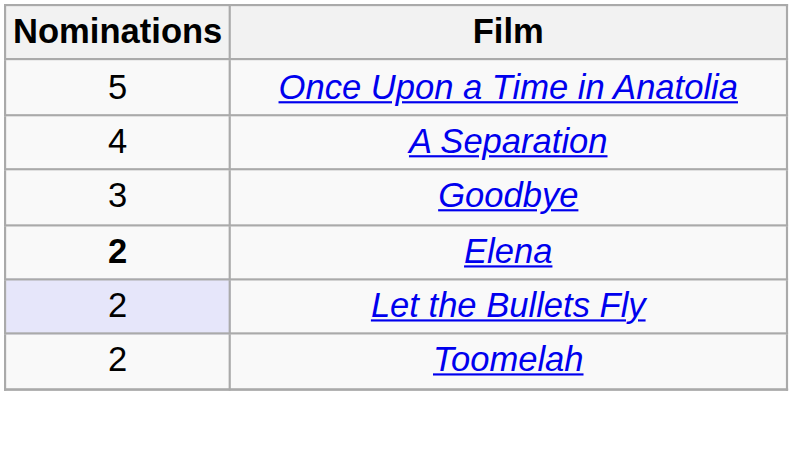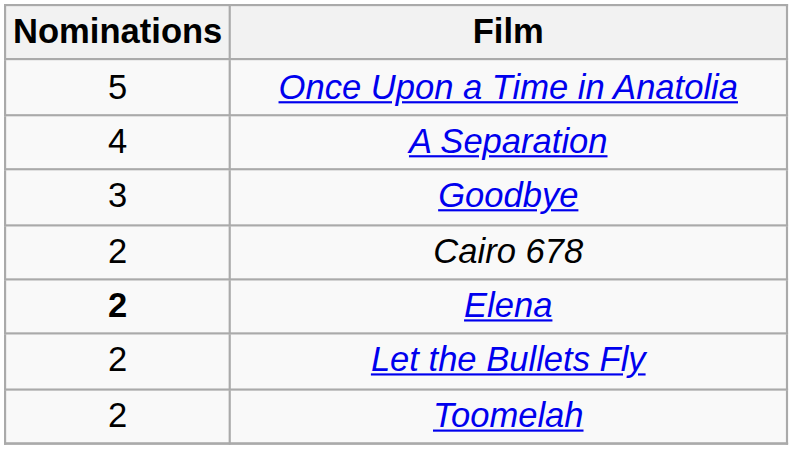+ row: 2 | Cairo 678
Let the Bullets Fly | Nominations: lavender background -> no background
